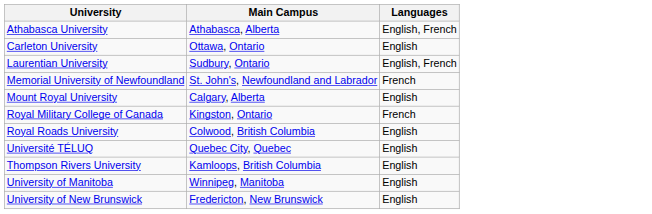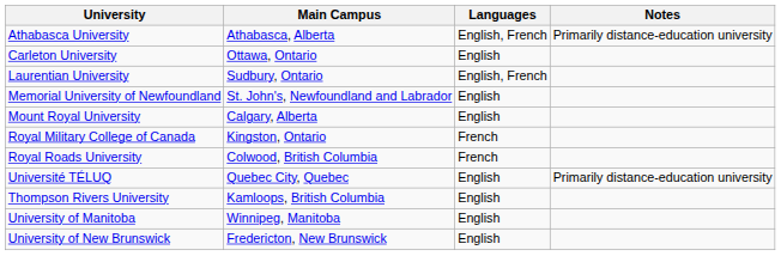+ column: Notes | Primarily distance-education university | Primarily distance-education university
Memorial University of Newfoundland | Languages: French -> English
Royal Roads University | Languages: English -> French
